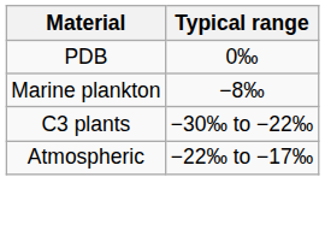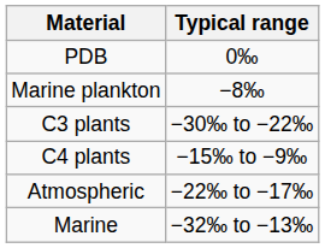+ row: C4 plants | −15‰ to −9‰
+ row: Marine | −32‰ to −13‰
